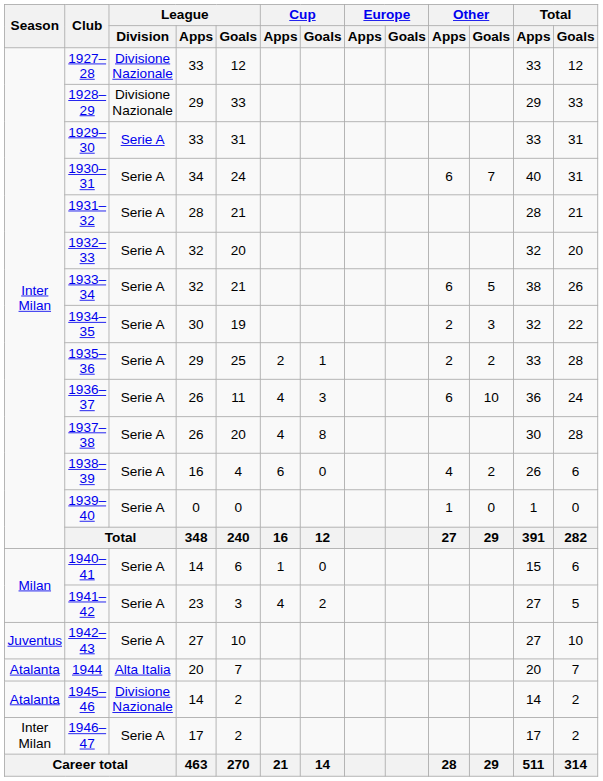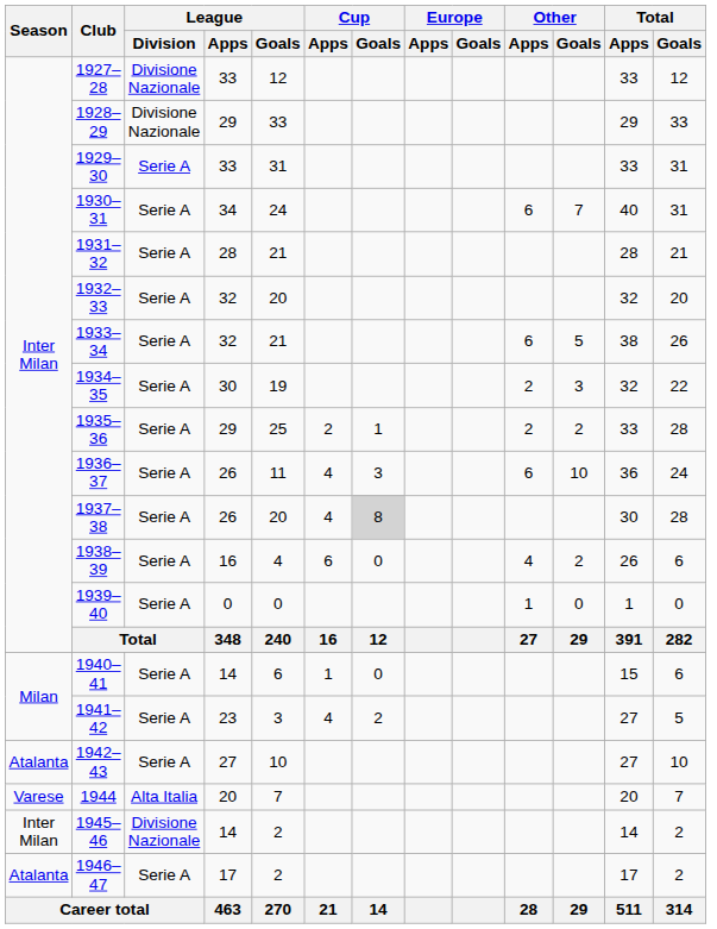1937–38 | Cup / Goals: no background -> lightgrey background
1942–43 | Season: Juventus -> Atalanta
1944 | Season: Atalanta -> Varese
1945–46 | Season: Atalanta -> Inter Milan
1946–47 | Season: Inter Milan -> Atalanta
